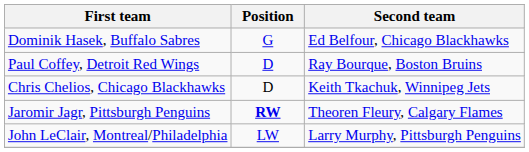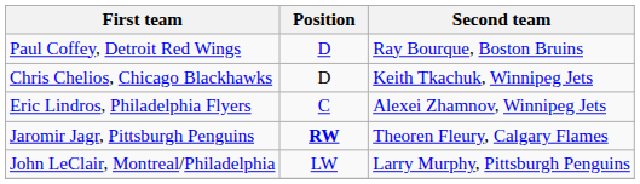- row: Dominik Hasek, Buffalo Sabres | G | Ed Belfour, Chicago Blackhawks
+ row: Eric Lindros, Philadelphia Flyers | C | Alexei Zhamnov, Winnipeg Jets
